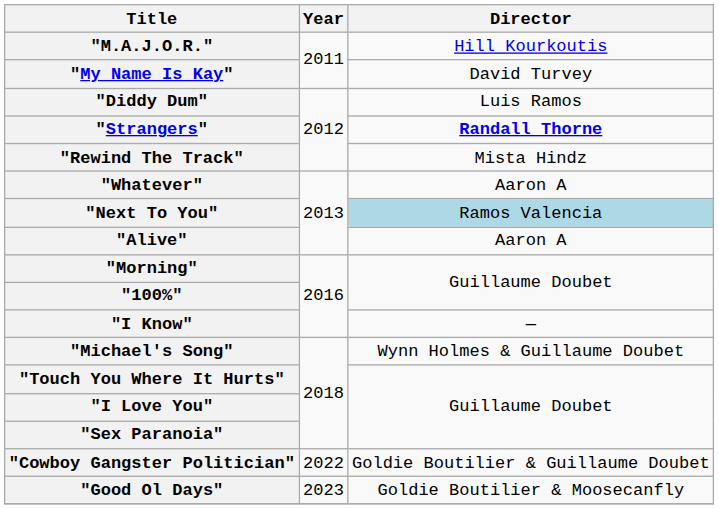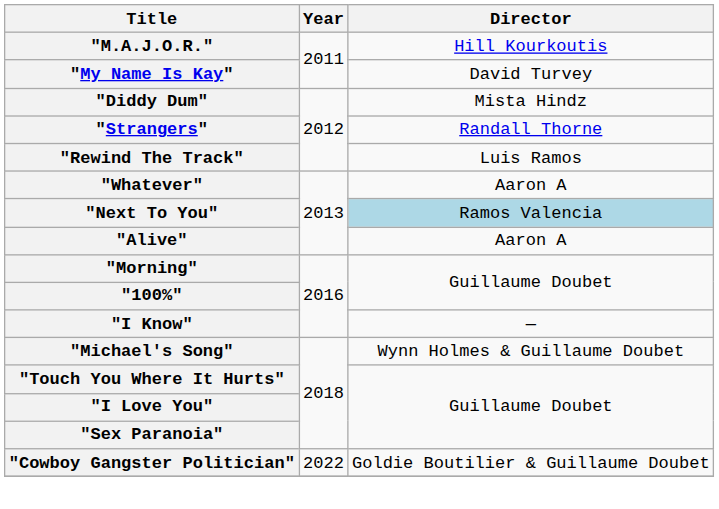"Diddy Dum" | Director: Luis Ramos -> Mista Hindz
"Strangers" | Director: bold -> normal
"Rewind The Track" | Director: Mista Hindz -> Luis Ramos
- row: "Good Ol Days" | 2023 | Goldie Boutilier & Moosecanfly
